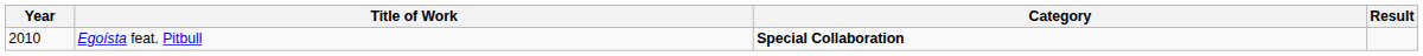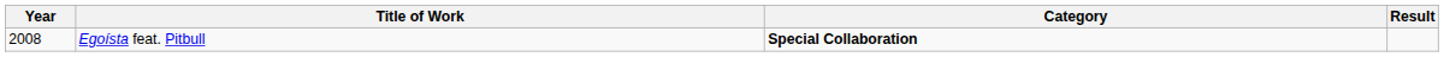Egoísta feat. Pitbull | Year: 2010 -> 2008
